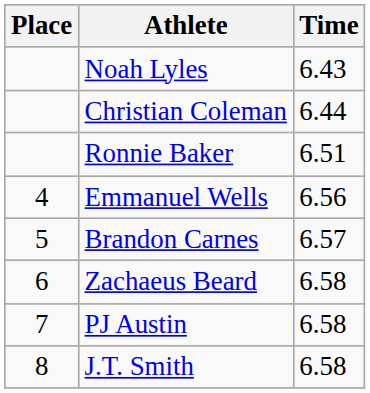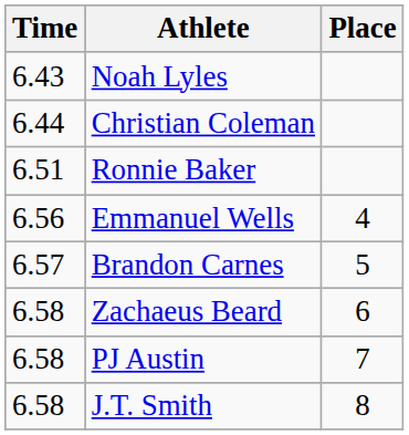columns swapped: Place <-> Time
